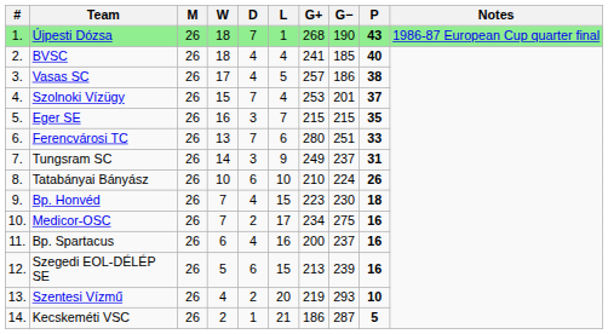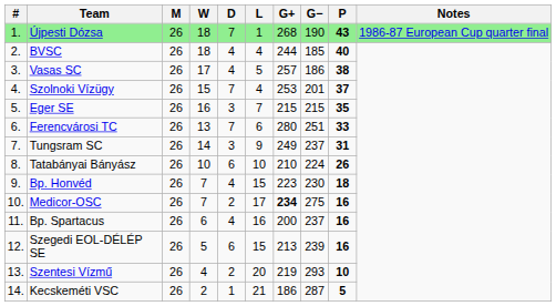BVSC | G+: 241 -> 244
Medicor-OSC | G+: normal -> bold
